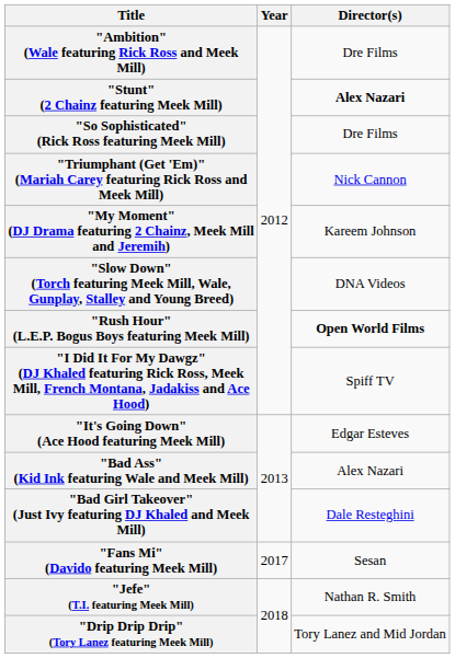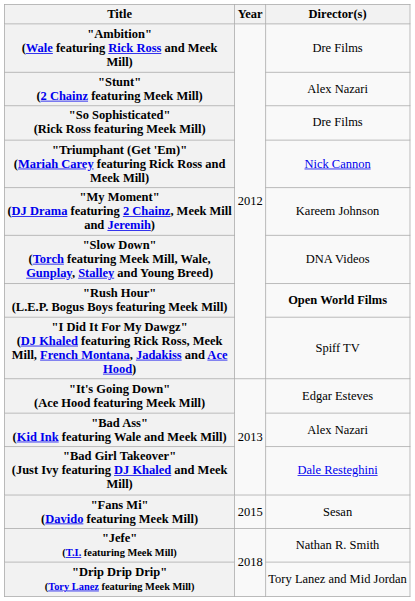"Stunt" (2 Chainz featuring Meek Mill) | Director(s): bold -> normal
"Fans Mi" (Davido featuring Meek Mill) | Year: 2017 -> 2015
